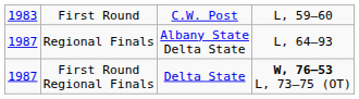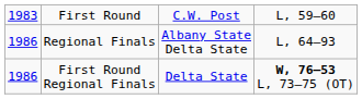Regional Finals | column 1: 1987 -> 1986
First Round Regional Finals | column 1: 1987 -> 1986
